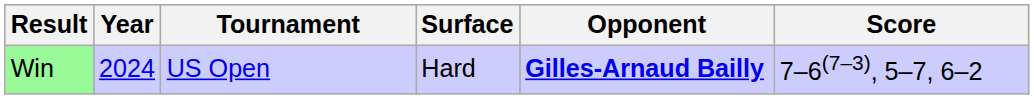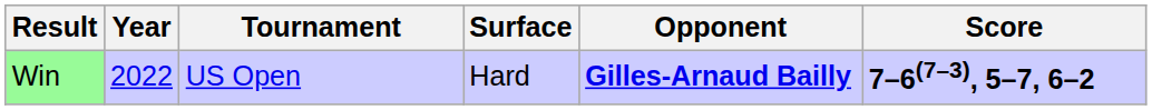Win | Year: 2024 -> 2022
Win | Score: normal -> bold
